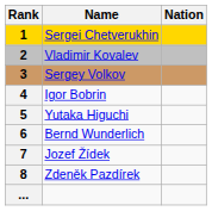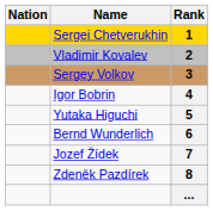columns swapped: Rank <-> Nation
